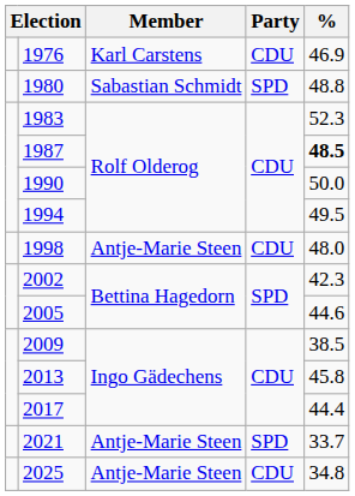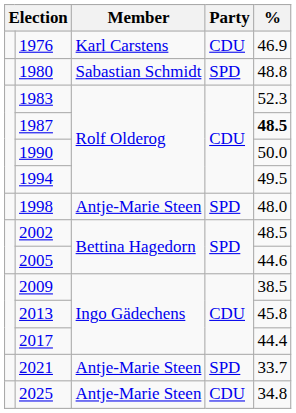1998 | Party: CDU -> SPD
2002 | %: 42.3 -> 48.5
